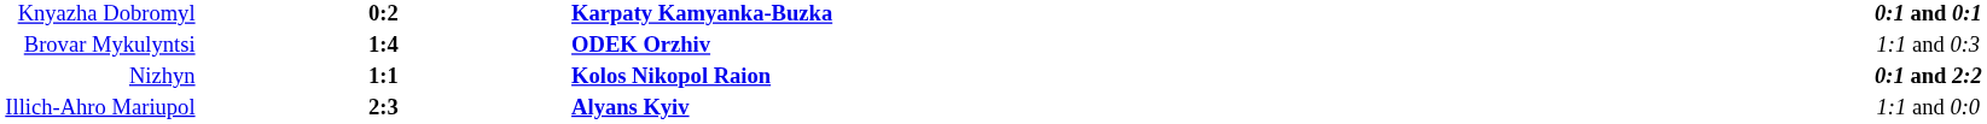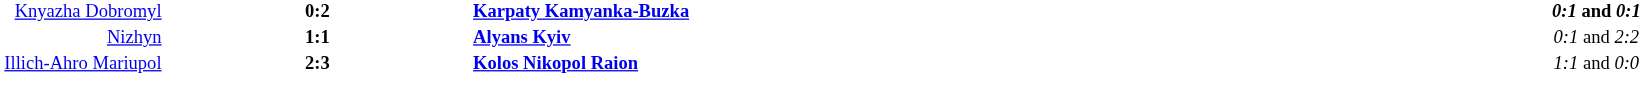- row: Brovar Mykulyntsi | 1:4 | ODEK Orzhiv | 1:1 and 0:3
Nizhyn | column 3: Kolos Nikopol Raion -> Alyans Kyiv
Nizhyn | column 4: bold -> normal
Illich-Ahro Mariupol | column 3: Alyans Kyiv -> Kolos Nikopol Raion
